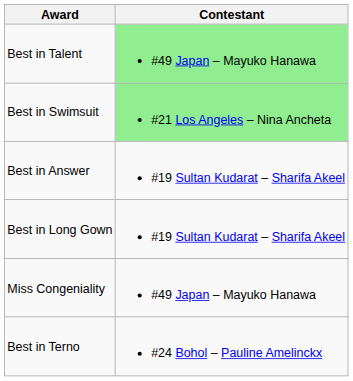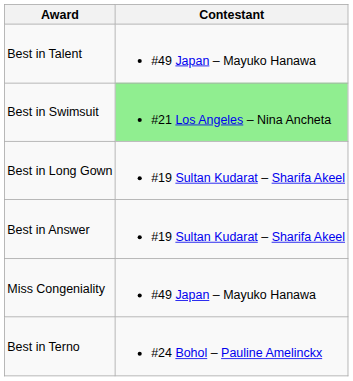Best in Talent | Contestant: lightgreen background -> no background
rows swapped: Best in Answer <-> Best in Long Gown
